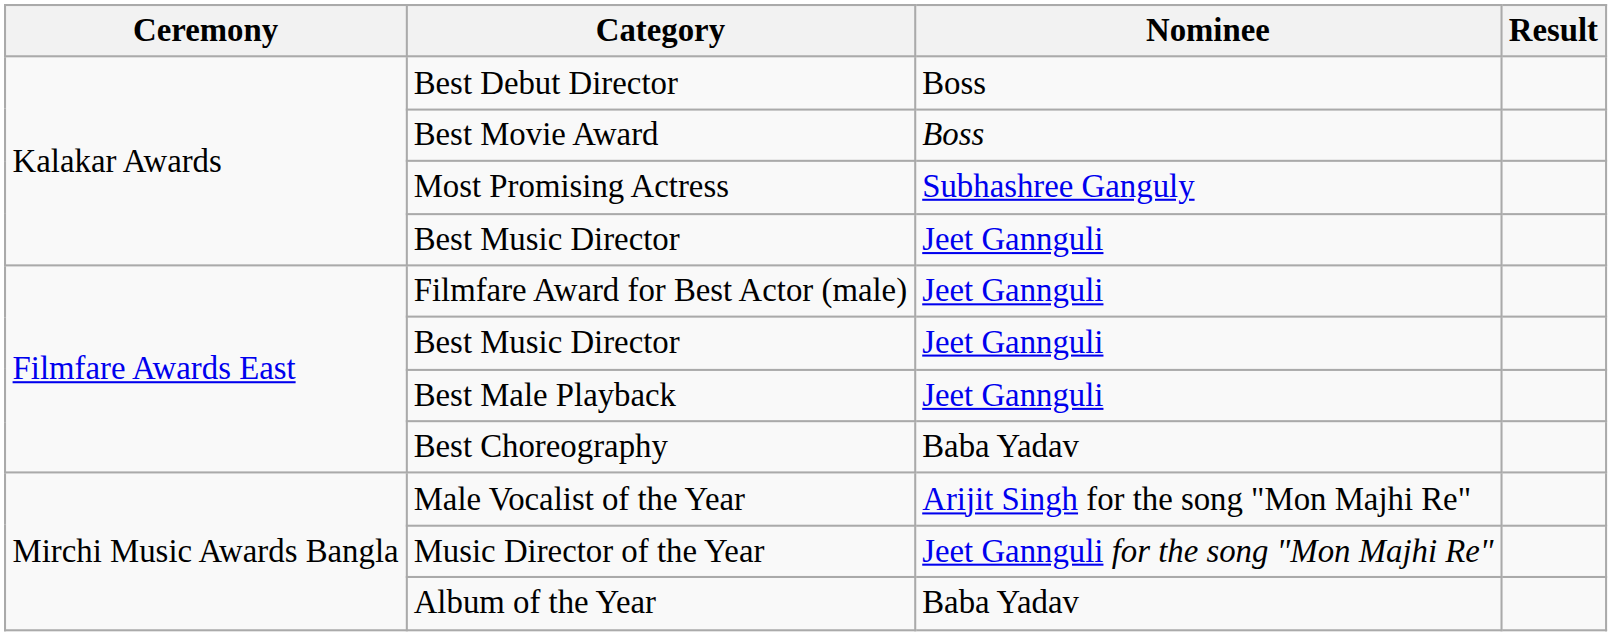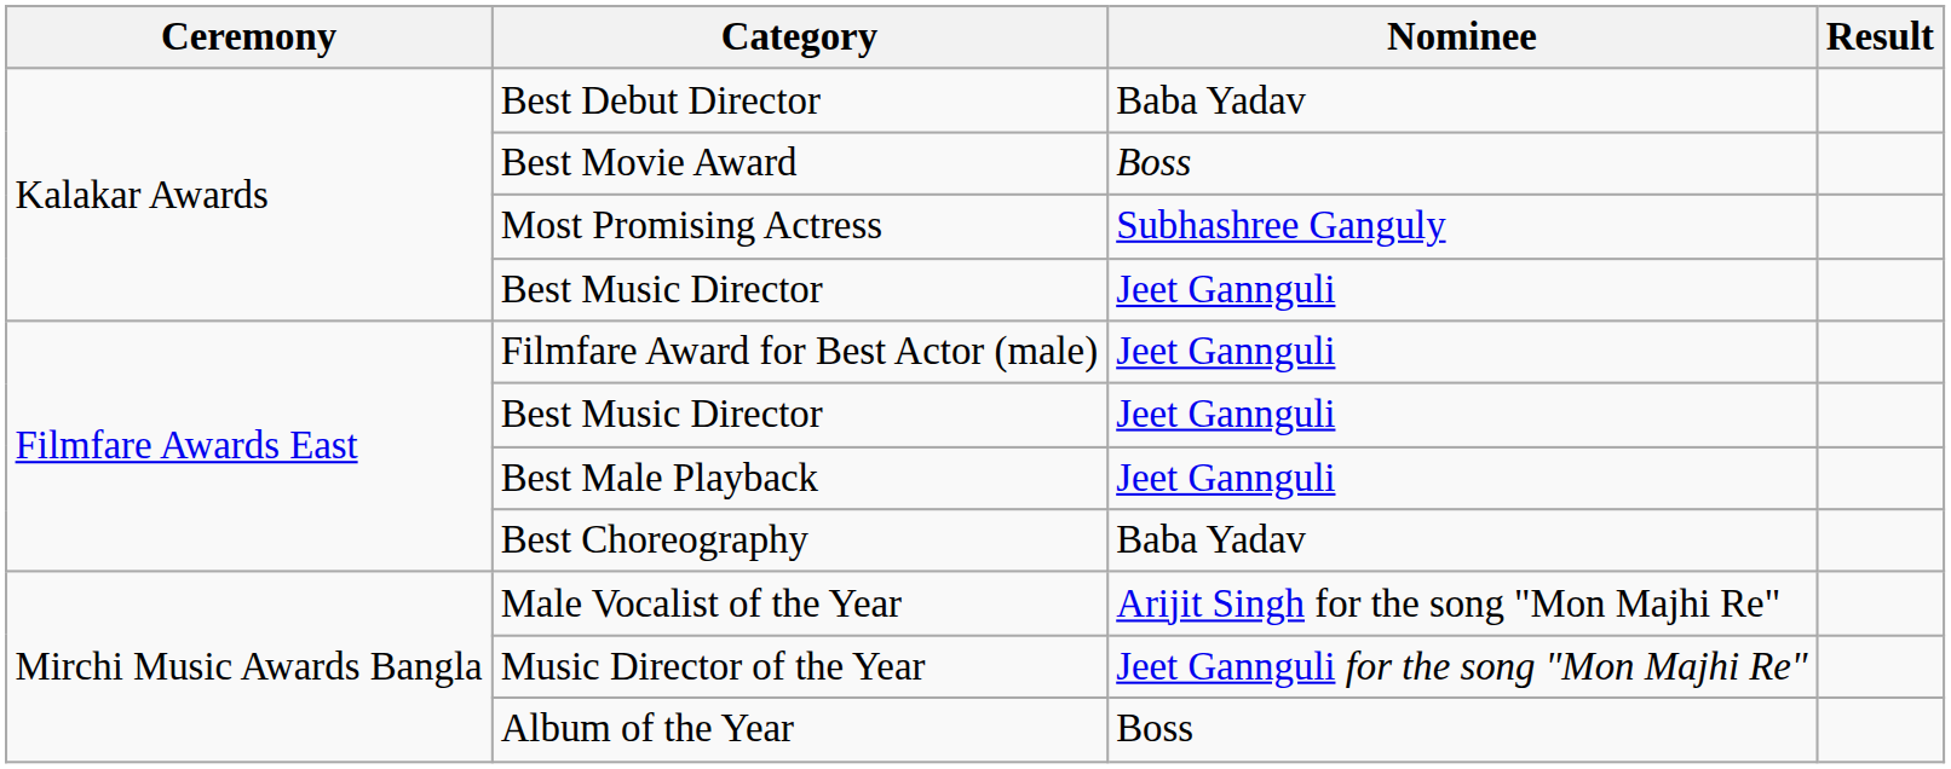Best Debut Director | Nominee: Boss -> Baba Yadav
Album of the Year | Nominee: Baba Yadav -> Boss
